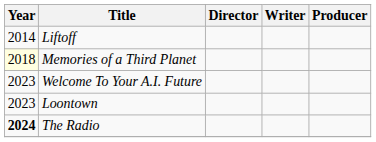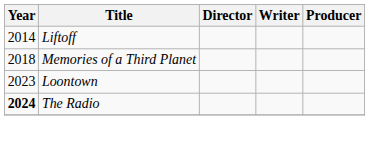Memories of a Third Planet | Year: lightyellow background -> no background
- row: 2023 | Welcome To Your A.I. Future
